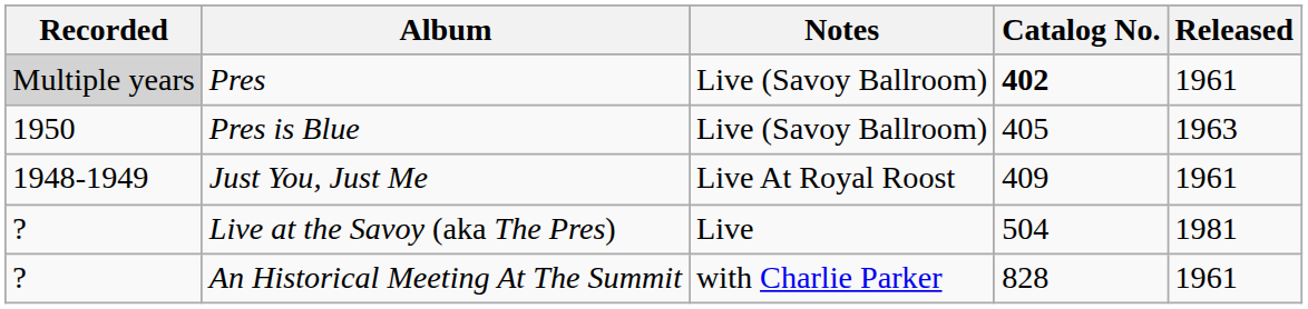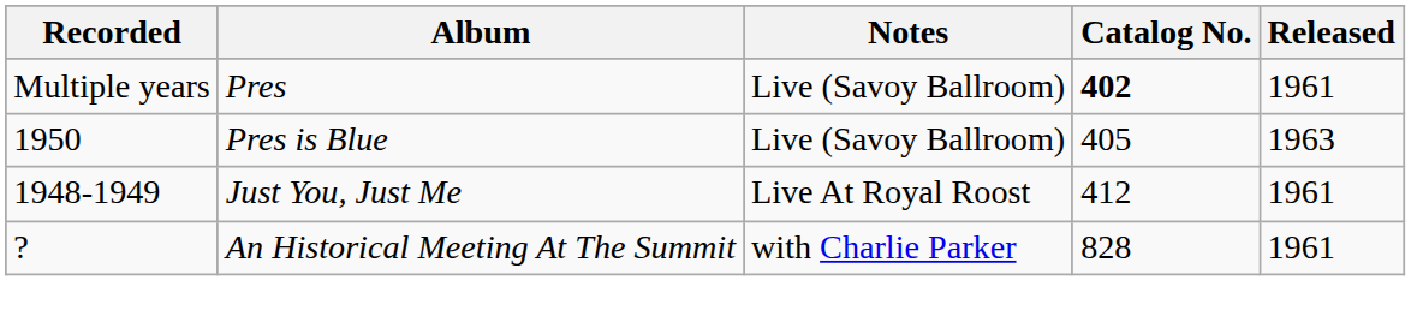Pres | Recorded: lightgrey background -> no background
Just You, Just Me | Catalog No.: 409 -> 412
- row: ? | Live at the Savoy (aka The Pres) | Live | 504 | 1981
